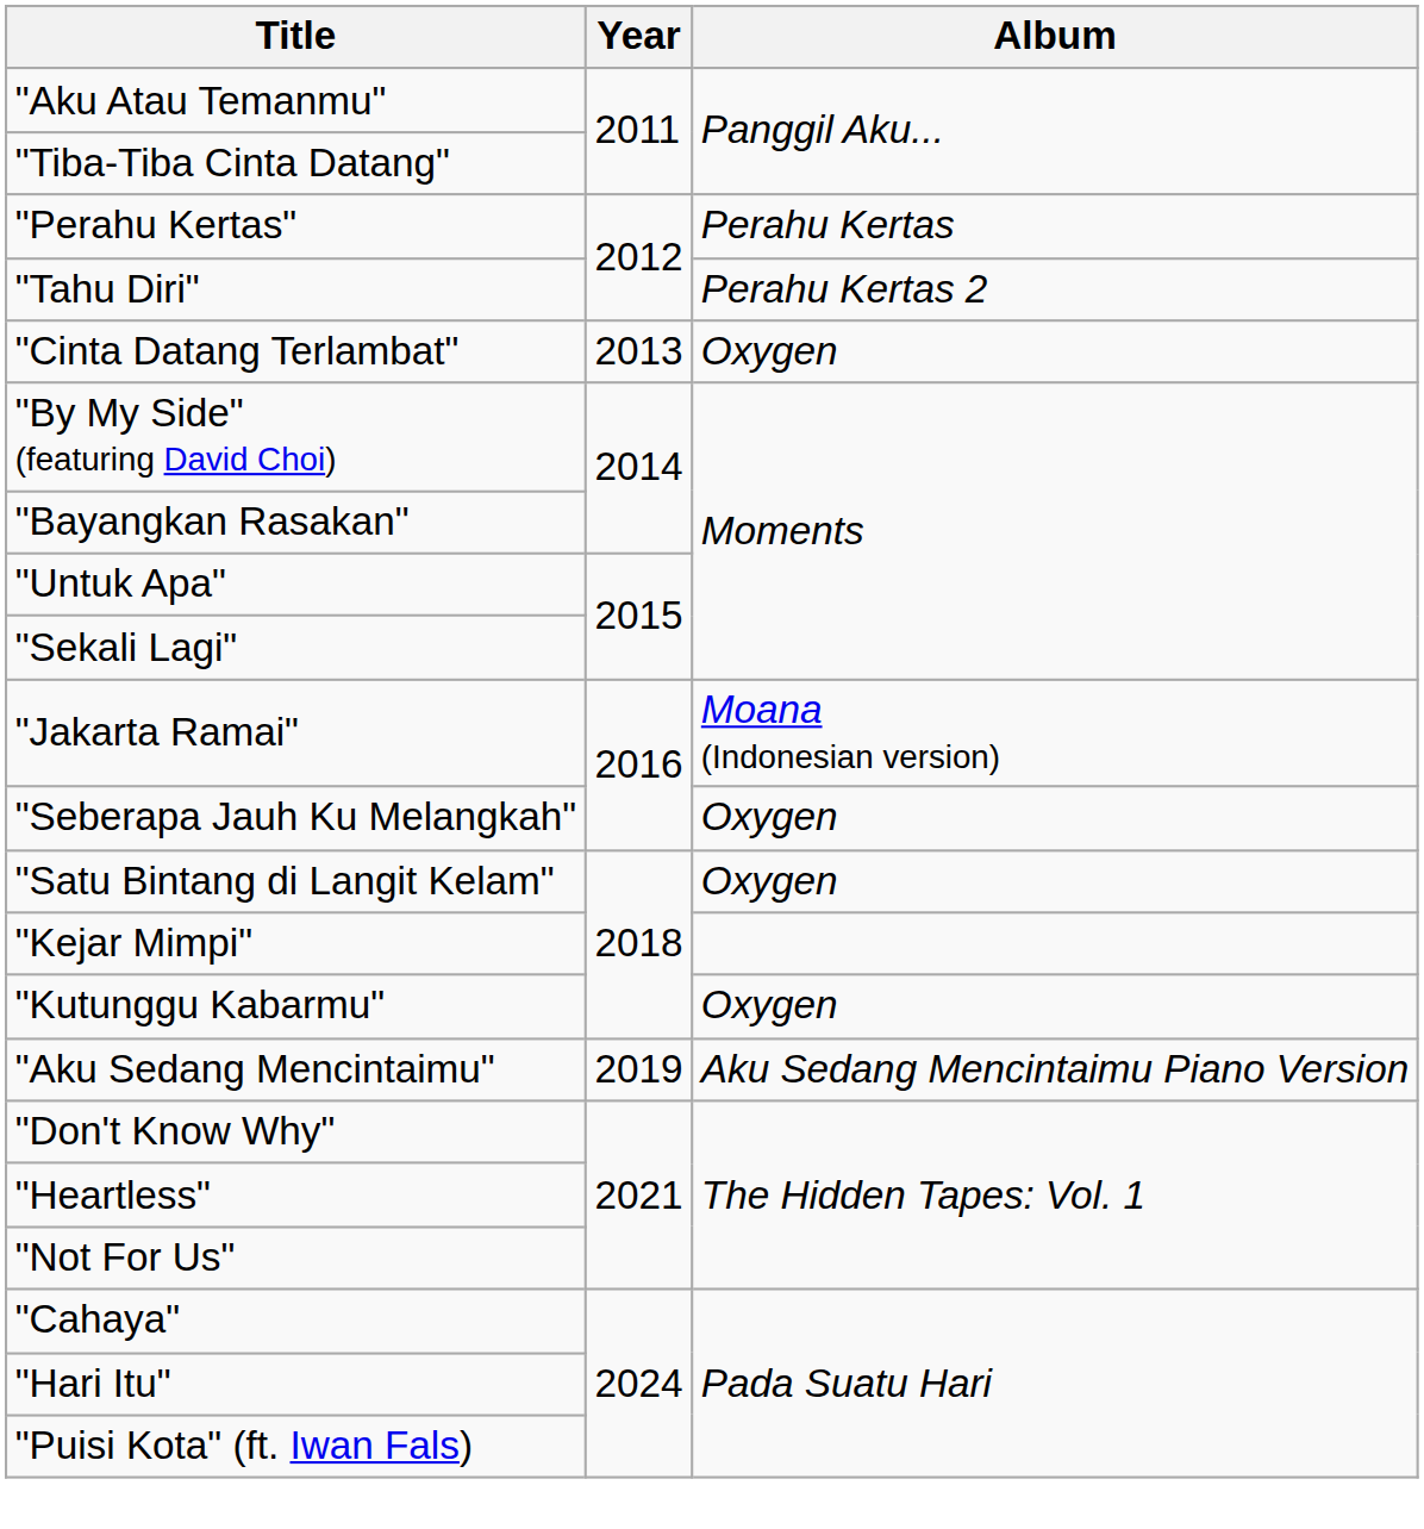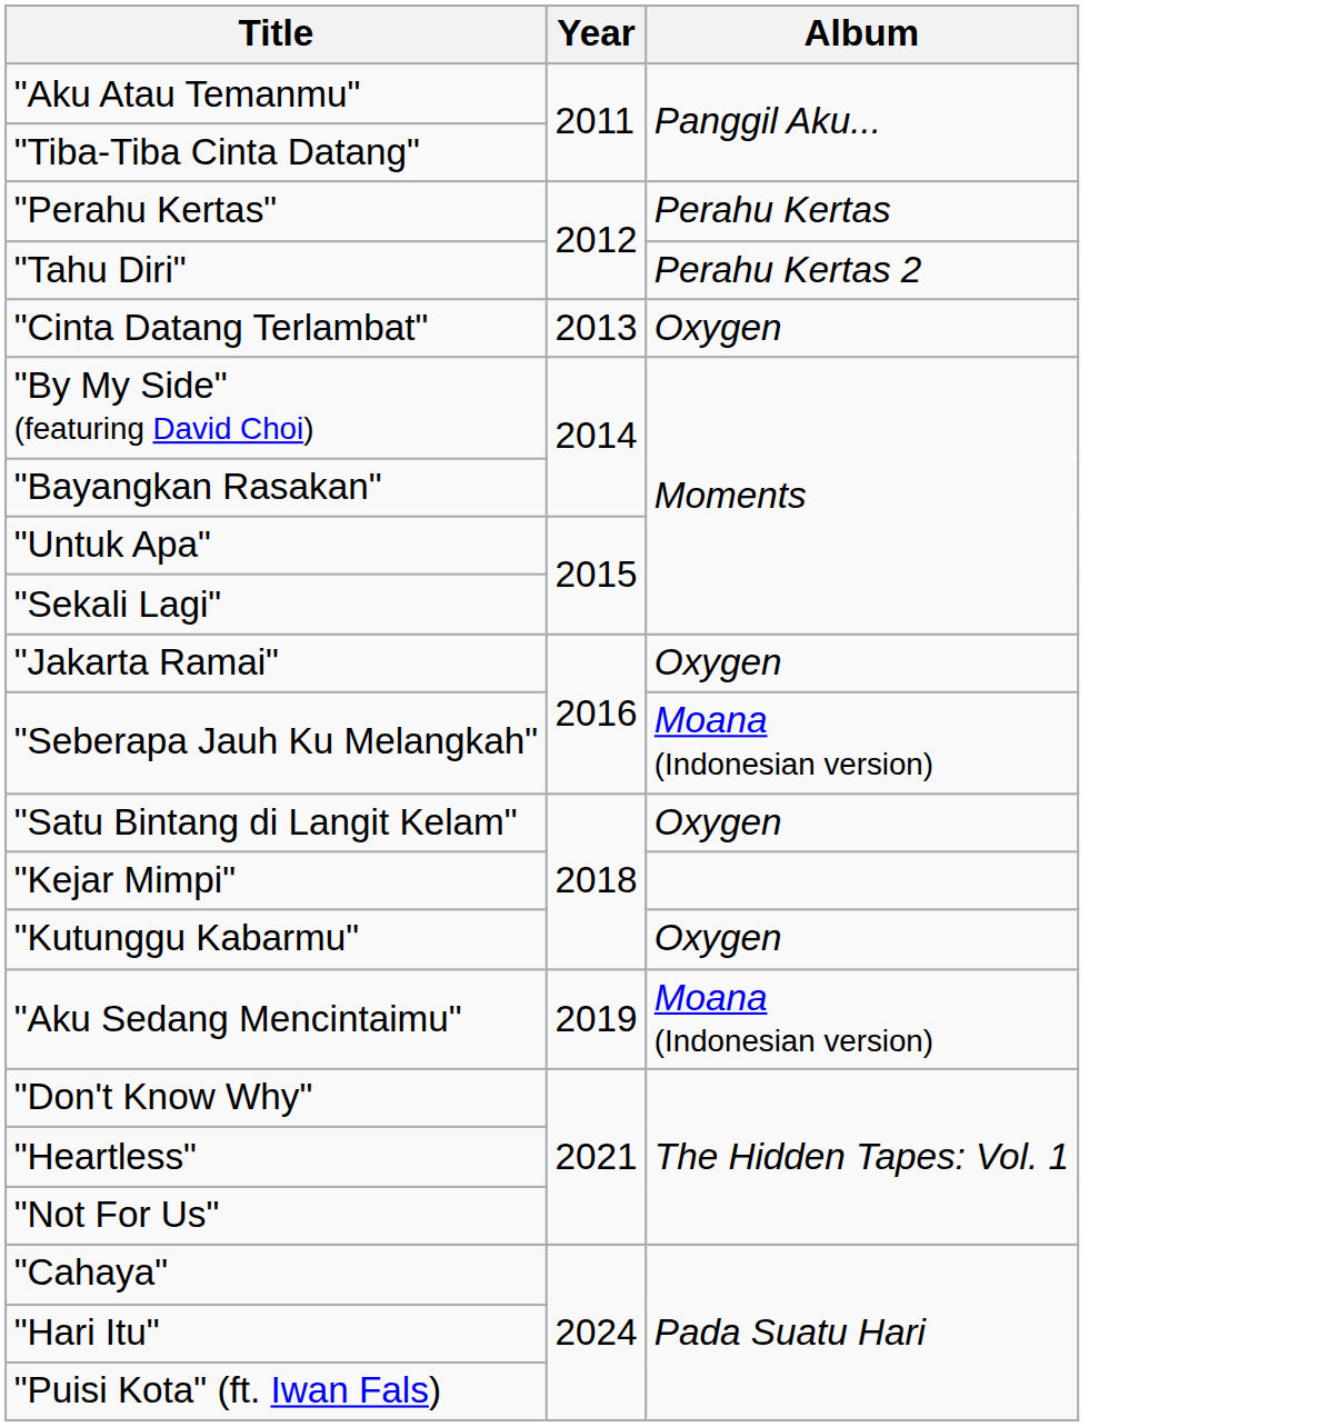"Jakarta Ramai" | Album: Moana (Indonesian version) -> Oxygen
"Seberapa Jauh Ku Melangkah" | Album: Oxygen -> Moana (Indonesian version)
"Aku Sedang Mencintaimu" | Album: Aku Sedang Mencintaimu Piano Version -> Moana (Indonesian version)
